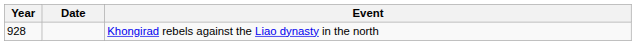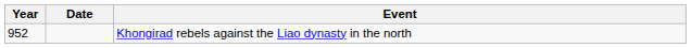Khongirad rebels against the Liao dynasty in the north | Year: 928 -> 952
